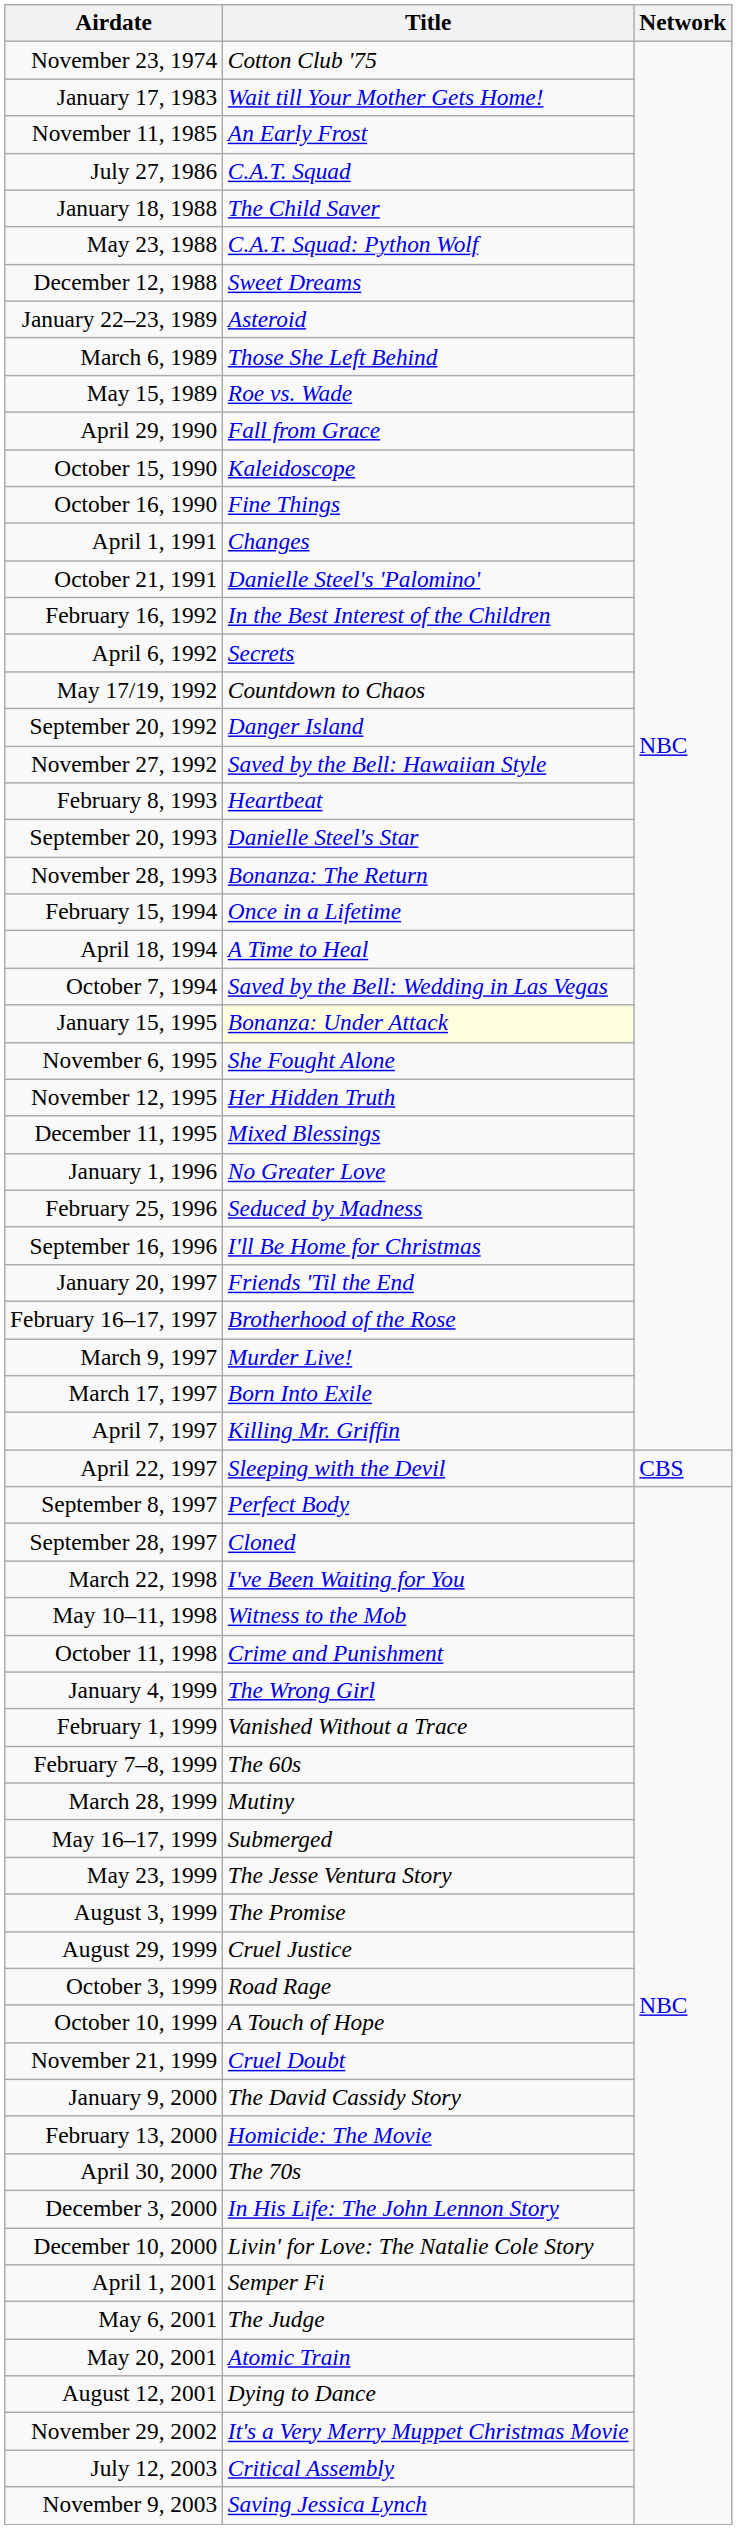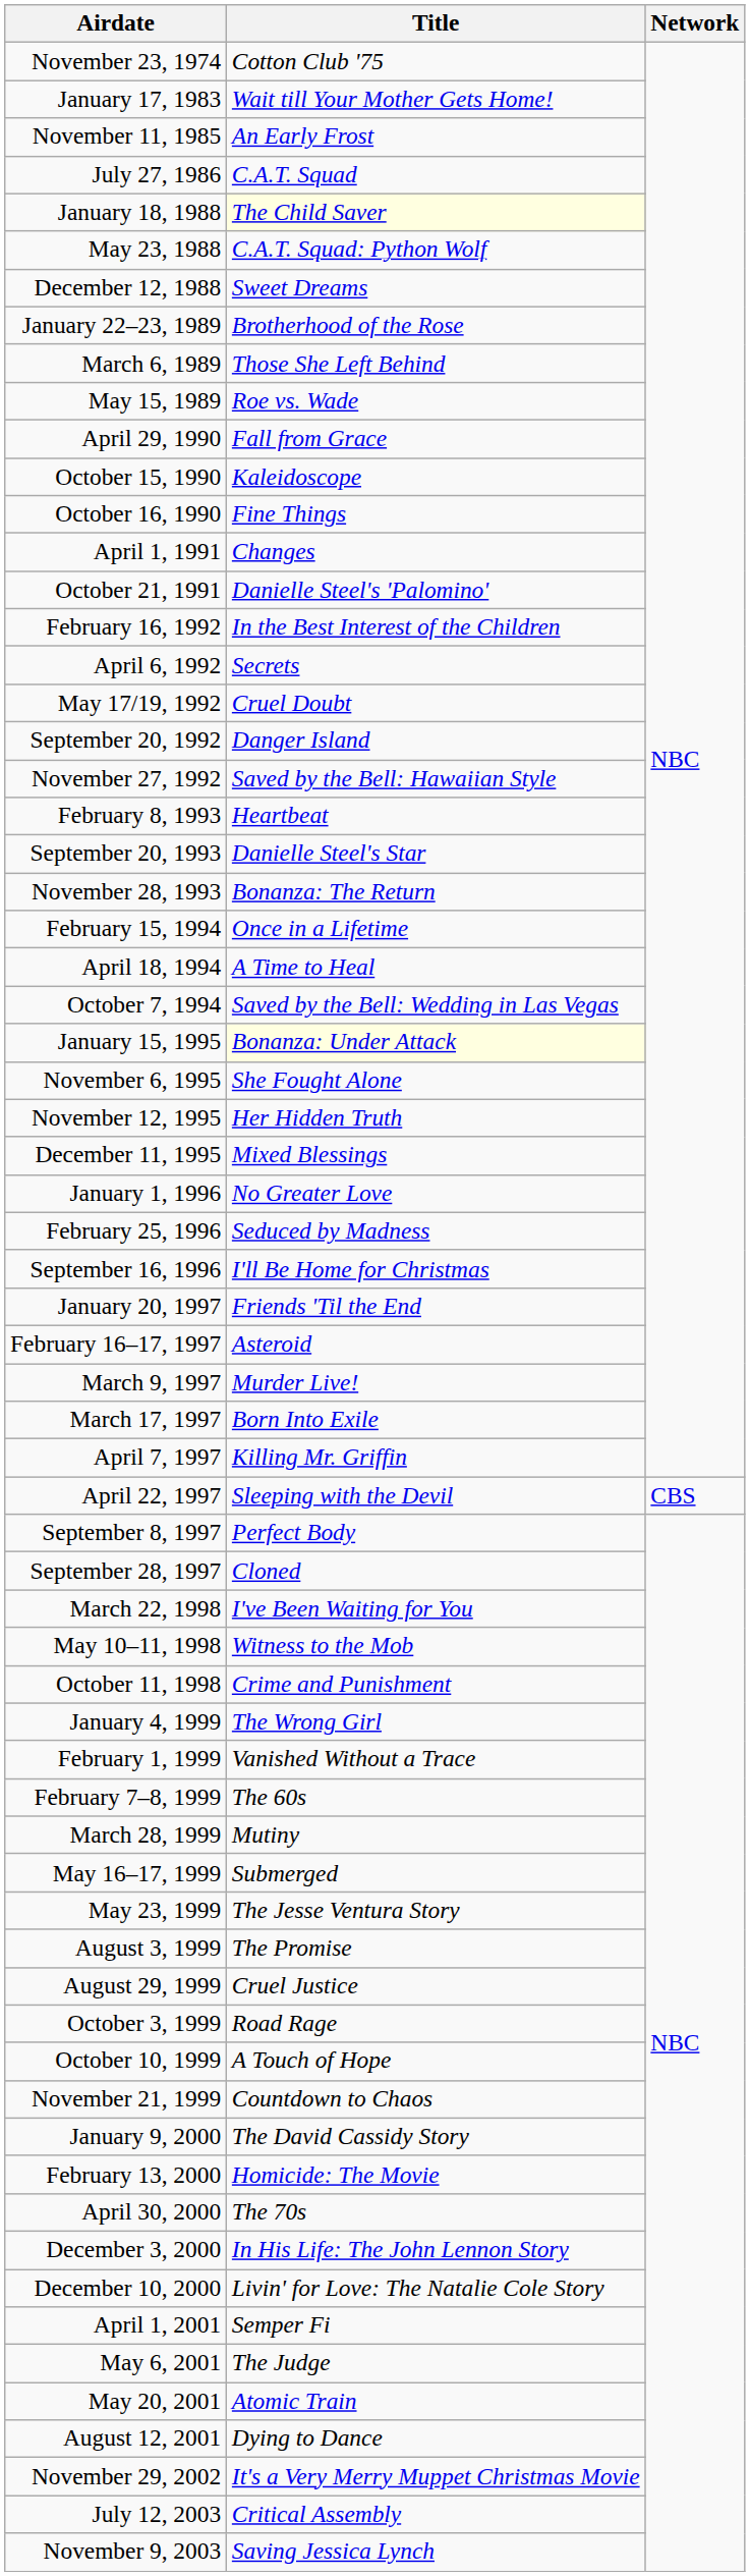January 18, 1988 | Title: no background -> lightyellow background
January 22–23, 1989 | Title: Asteroid -> Brotherhood of the Rose
May 17/19, 1992 | Title: Countdown to Chaos -> Cruel Doubt
February 16–17, 1997 | Title: Brotherhood of the Rose -> Asteroid
November 21, 1999 | Title: Cruel Doubt -> Countdown to Chaos
